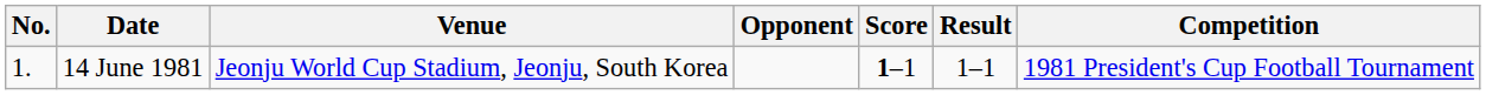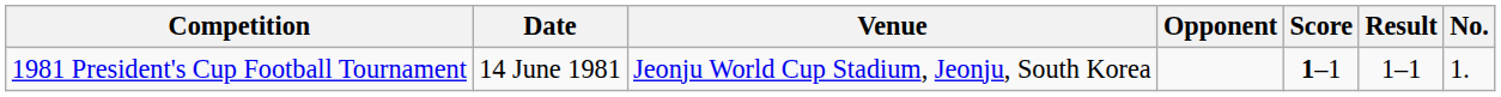columns swapped: No. <-> Competition
